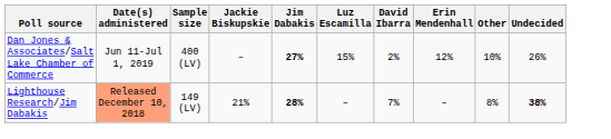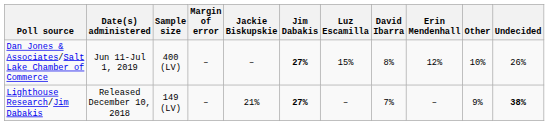+ column: Margin of error | – | –
Dan Jones & Associates/Salt Lake Chamber of Commerce | David Ibarra: 2% -> 8%
Lighthouse Research/Jim Dabakis | Date(s) administered: lightsalmon background -> no background
Lighthouse Research/Jim Dabakis | Jim Dabakis: 28% -> 27%
Lighthouse Research/Jim Dabakis | Other: 8% -> 9%
